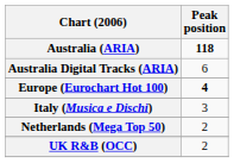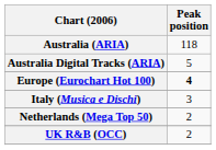Australia (ARIA) | Peak position: bold -> normal
Australia Digital Tracks (ARIA) | Peak position: 6 -> 5
